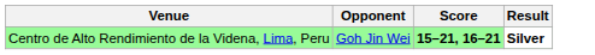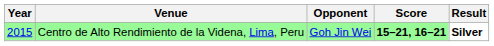+ column: Year | 2015
